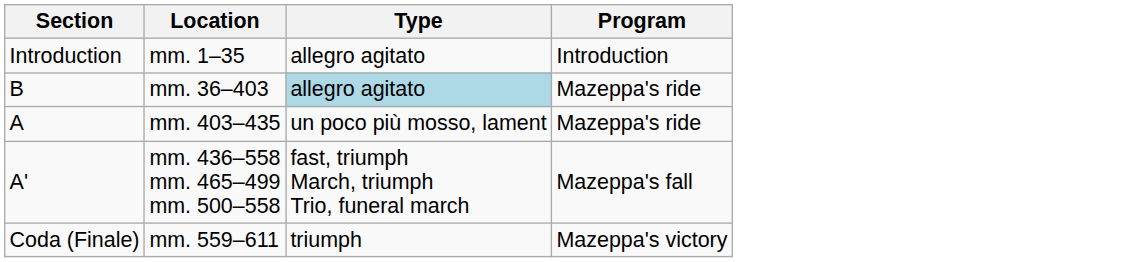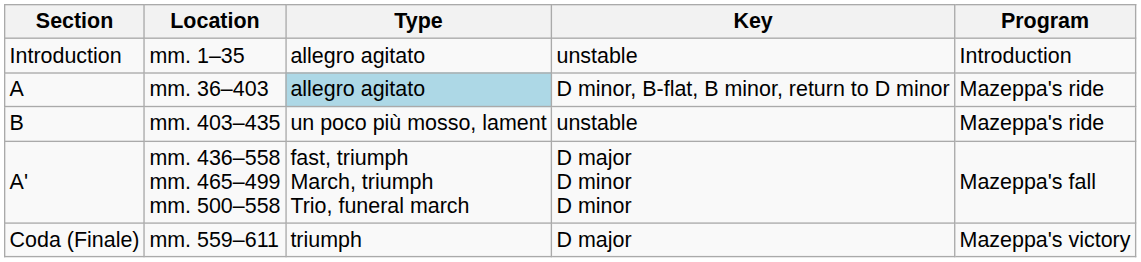+ column: Key | unstable | D minor, B-flat, B minor, return to D minor | unstable | D major D minor D minor | D major
mm. 36–403 | Section: B -> A
mm. 403–435 | Section: A -> B
